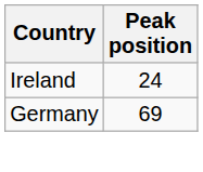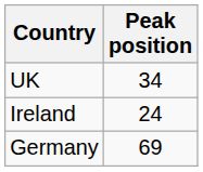+ row: UK | 34
